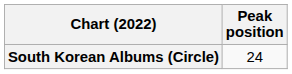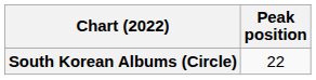South Korean Albums (Circle) | Peak position: 24 -> 22
